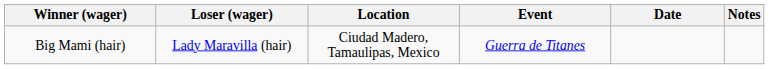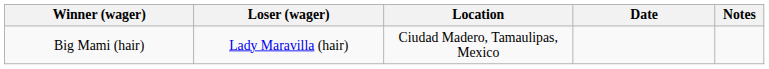- column: Event | Guerra de Titanes
